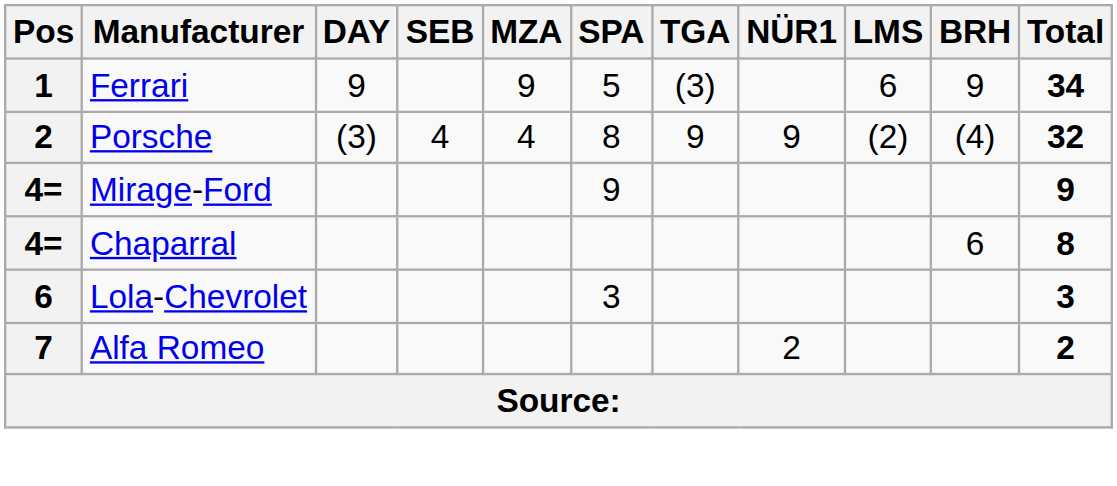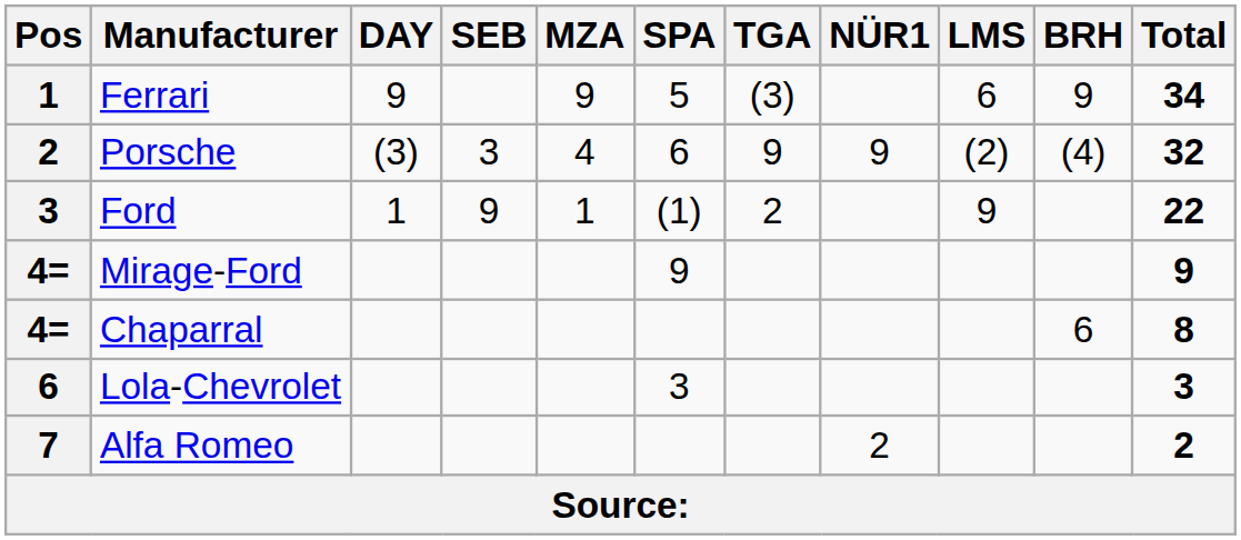Porsche | SEB: 4 -> 3
Porsche | SPA: 8 -> 6
+ row: 3 | Ford | 1 | 9 | 1 | (1) | 2 | 9 | 22
